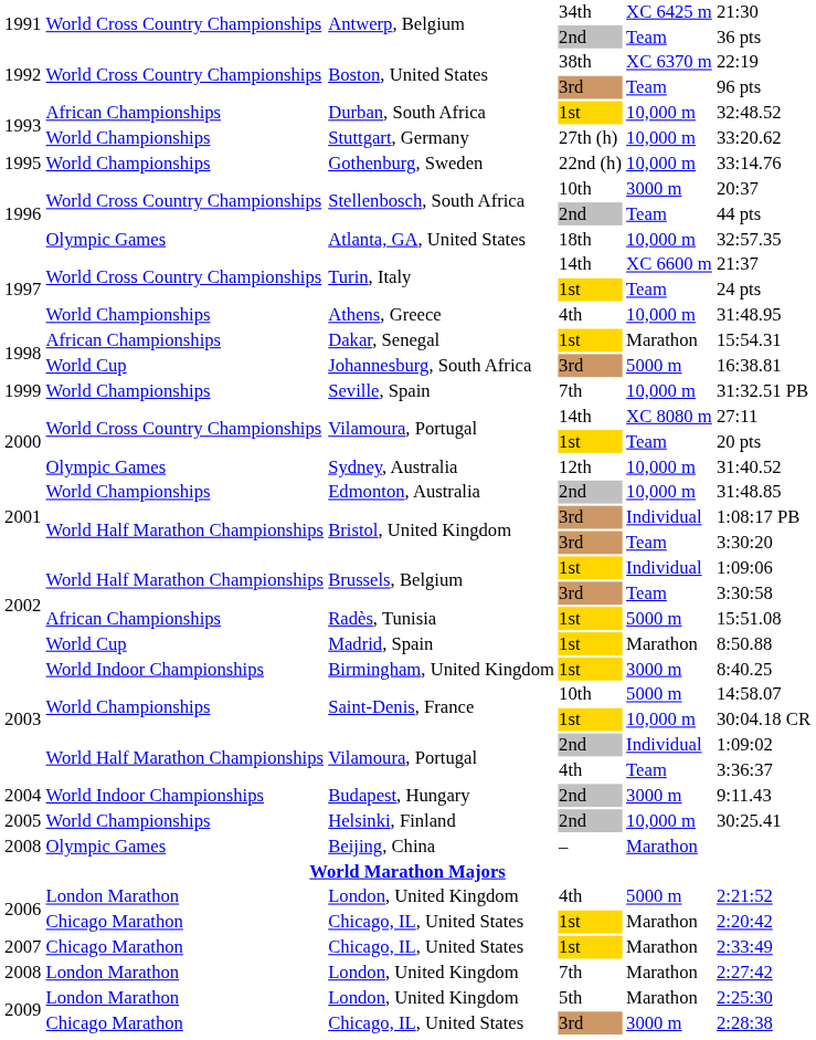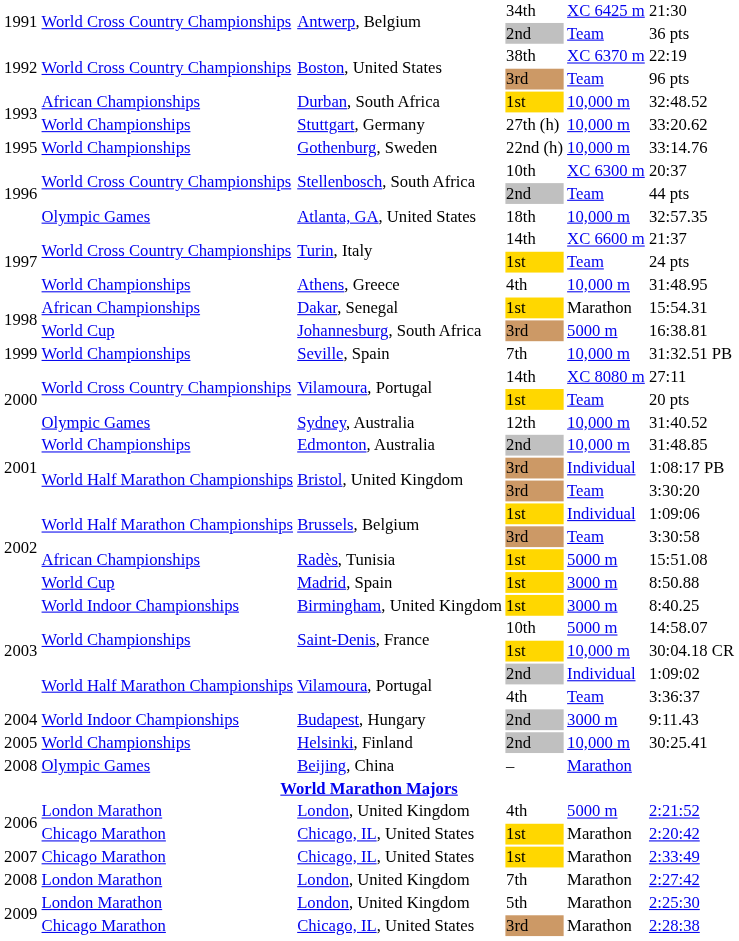Stellenbosch, South Africa / 10th | column 5: 3000 m -> XC 6300 m
Madrid, Spain | column 5: Marathon -> 3000 m
Chicago, IL, United States / 3rd | column 5: 3000 m -> Marathon
